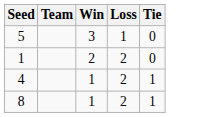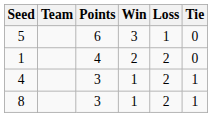+ column: Points | 6 | 4 | 3 | 3
